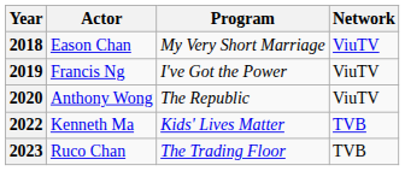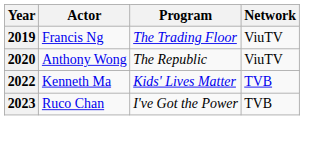- row: 2018 | Eason Chan | My Very Short Marriage | ViuTV
2019 | Program: I've Got the Power -> The Trading Floor
2023 | Program: The Trading Floor -> I've Got the Power
